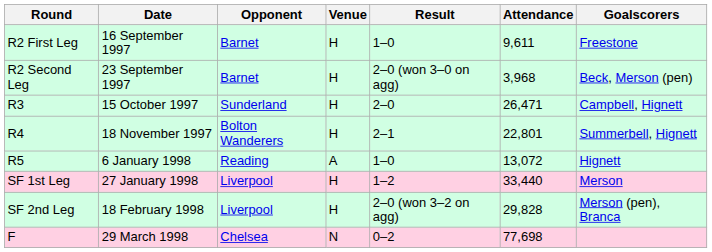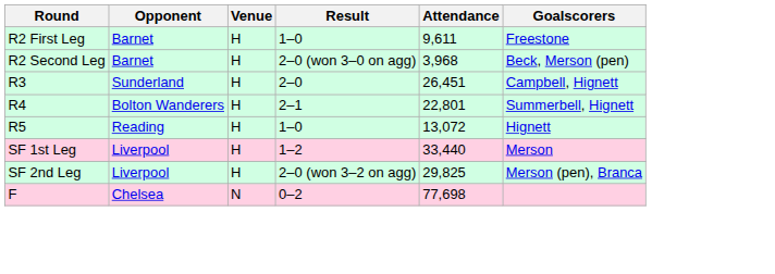- column: Date | 16 September 1997 | 23 September 1997 | 15 October 1997 | 18 November 1997 | 6 January 1998 | 27 January 1998 | 18 February 1998 | 29 March 1998
R3 | Attendance: 26,471 -> 26,451
R5 | Venue: A -> H
SF 2nd Leg | Attendance: 29,828 -> 29,825
